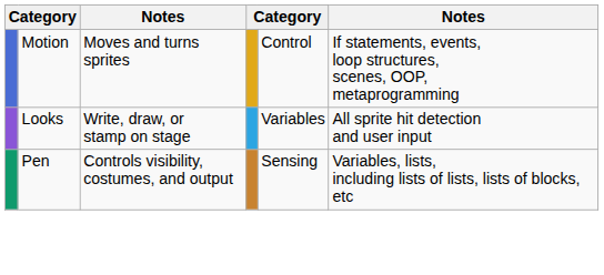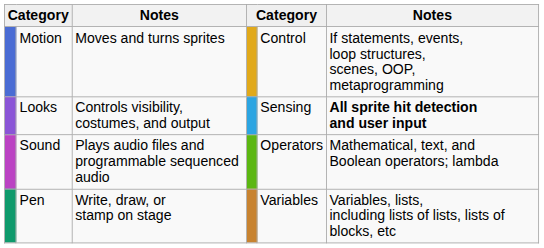Looks | column 3: Write, draw, or stamp on stage -> Controls visibility, costumes, and output
Looks | column 5: Variables -> Sensing
Looks | column 6: normal -> bold
+ row: Sound | Plays audio files and programmable sequenced audio | Operators | Mathematical, text, and Boolean operators; lambda
Pen | column 3: Controls visibility, costumes, and output -> Write, draw, or stamp on stage
Pen | column 5: Sensing -> Variables
